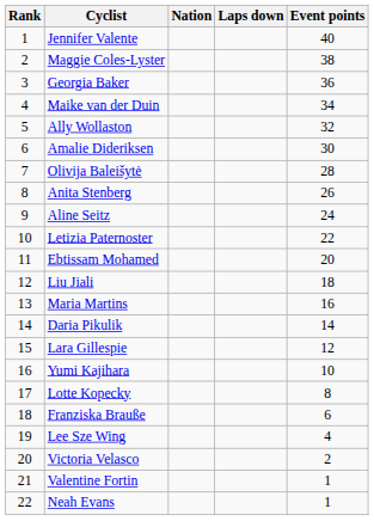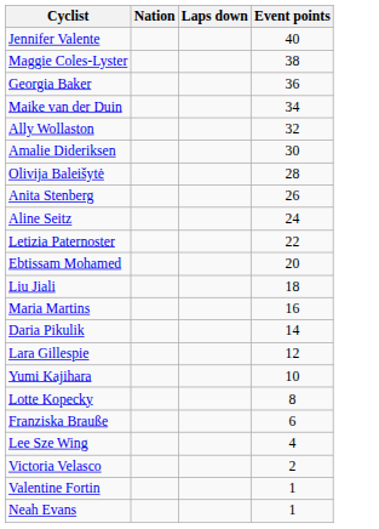- column: Rank | 1 | 2 | 3 | 4 | 5 | 6 | 7 | 8 | 9 | 10 | 11 | 12 | 13 | 14 | 15 | 16 | 17 | 18 | 19 | 20 | 21 | 22
